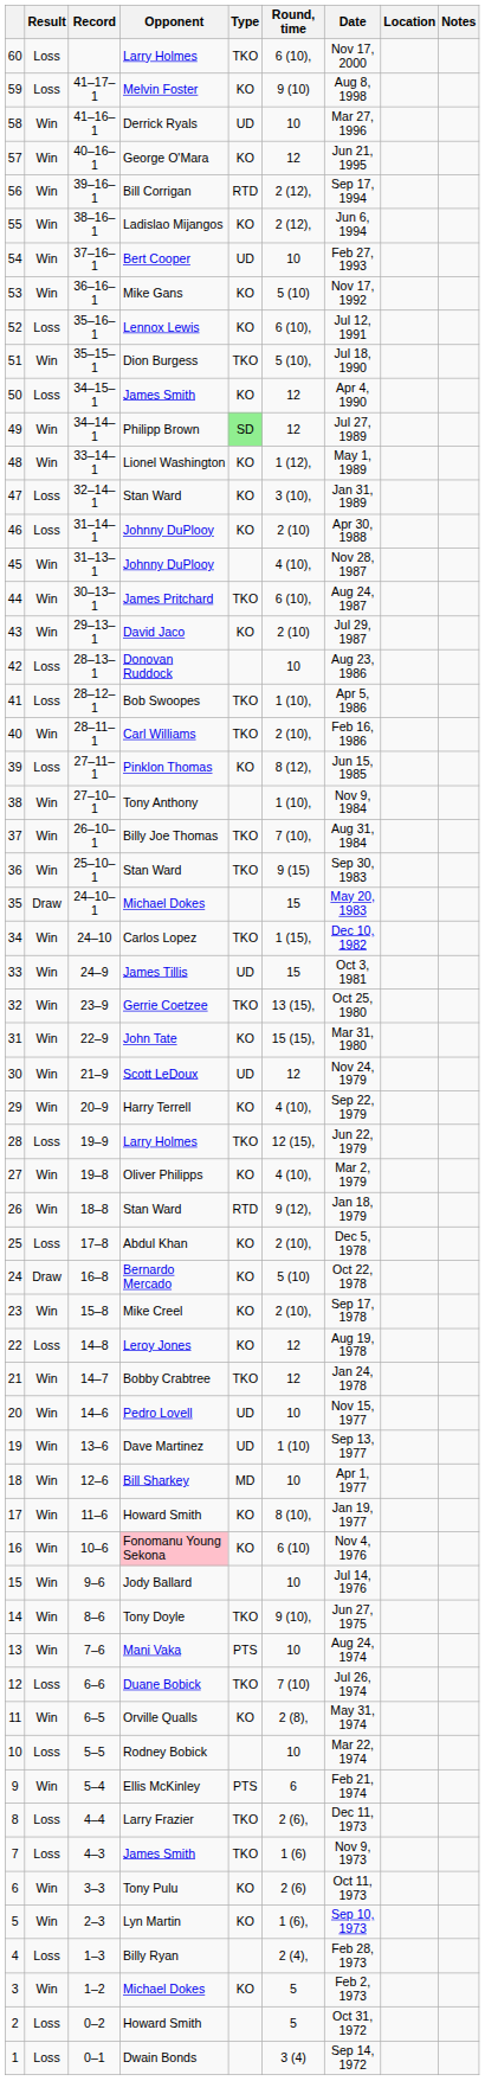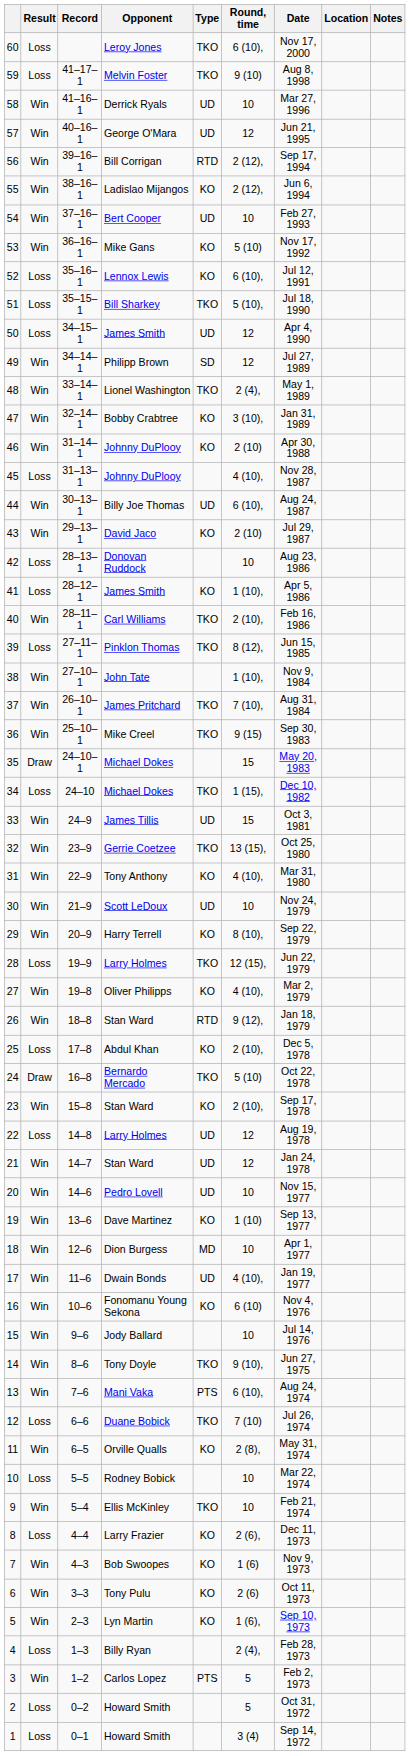60 | Opponent: Larry Holmes -> Leroy Jones
59 | Type: KO -> TKO
57 | Type: KO -> UD
51 | Result: Win -> Loss
51 | Opponent: Dion Burgess -> Bill Sharkey
50 | Type: KO -> UD
49 | Type: lightgreen background -> no background
48 | Type: KO -> TKO
48 | Round, time: 1 (12), -> 2 (4),
47 | Result: Loss -> Win
47 | Opponent: Stan Ward -> Bobby Crabtree
46 | Result: Loss -> Win
45 | Result: Win -> Loss
44 | Opponent: James Pritchard -> Billy Joe Thomas
44 | Type: TKO -> UD
41 | Opponent: Bob Swoopes -> James Smith
41 | Type: TKO -> KO
39 | Type: KO -> TKO
38 | Opponent: Tony Anthony -> John Tate
37 | Opponent: Billy Joe Thomas -> James Pritchard
36 | Opponent: Stan Ward -> Mike Creel
34 | Result: Win -> Loss
34 | Opponent: Carlos Lopez -> Michael Dokes
31 | Opponent: John Tate -> Tony Anthony
31 | Round, time: 15 (15), -> 4 (10),
30 | Round, time: 12 -> 10
29 | Round, time: 4 (10), -> 8 (10),
24 | Type: KO -> TKO
23 | Opponent: Mike Creel -> Stan Ward
22 | Opponent: Leroy Jones -> Larry Holmes
22 | Type: KO -> UD
21 | Opponent: Bobby Crabtree -> Stan Ward
21 | Type: TKO -> UD
19 | Type: UD -> KO
18 | Opponent: Bill Sharkey -> Dion Burgess
17 | Opponent: Howard Smith -> Dwain Bonds
17 | Type: KO -> UD
17 | Round, time: 8 (10), -> 4 (10),
16 | Opponent: pink background -> no background
13 | Round, time: 10 -> 6 (10),
9 | Type: PTS -> TKO
9 | Round, time: 6 -> 10
8 | Type: TKO -> KO
7 | Result: Loss -> Win
7 | Opponent: James Smith -> Bob Swoopes
7 | Type: TKO -> KO
3 | Opponent: Michael Dokes -> Carlos Lopez
3 | Type: KO -> PTS
1 | Opponent: Dwain Bonds -> Howard Smith
